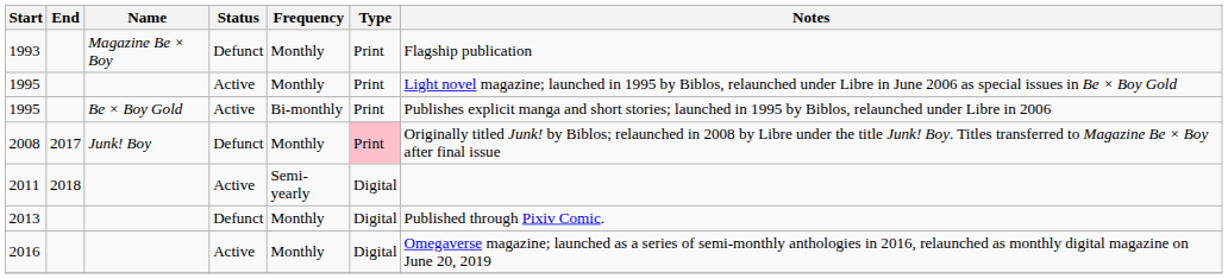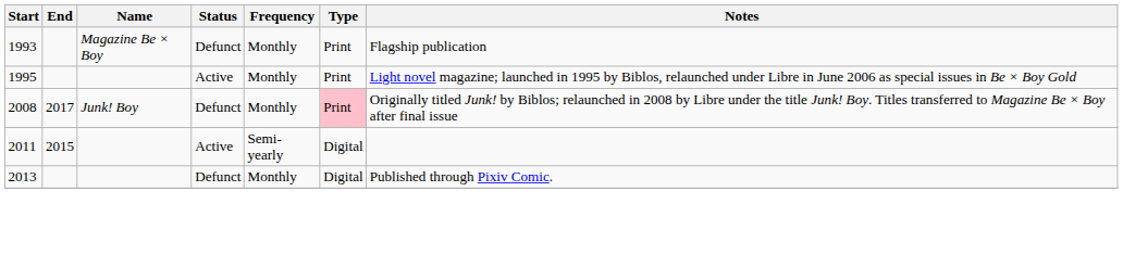- row: 1995 | Be × Boy Gold | Active | Bi-monthly | Print | Publishes explicit manga and short stories; launched in 1995 by Biblos, relaunched under Libre in 2006
2011 | End: 2018 -> 2015
- row: 2016 | Active | Monthly | Digital | Omegaverse magazine; launched as a series of semi-monthly anthologies in 2016, relaunched as monthly digital magazine on June 20, 2019
